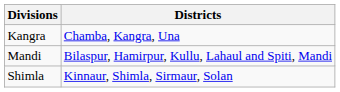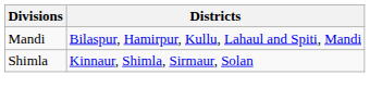- row: Kangra | Chamba, Kangra, Una
